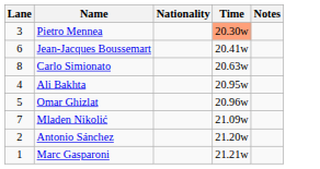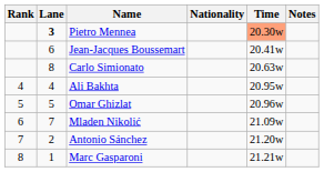+ column: Rank | 4 | 5 | 6 | 7 | 8
Pietro Mennea | Lane: normal -> bold
